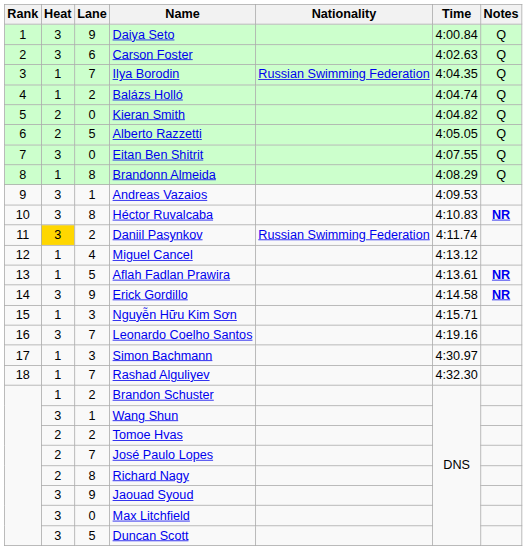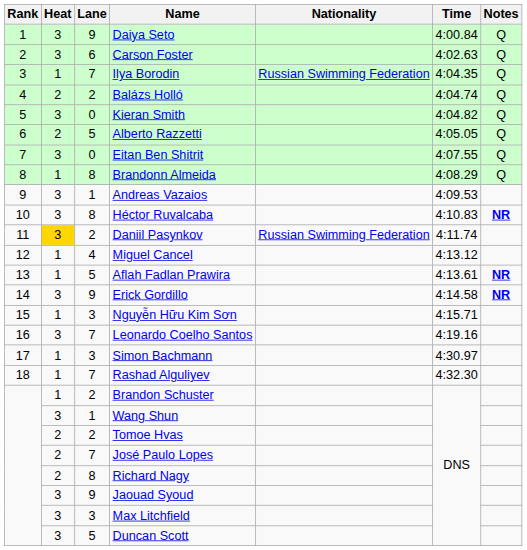Balázs Holló | Heat: 1 -> 2
Kieran Smith | Heat: 2 -> 3
Max Litchfield | Lane: 0 -> 3
